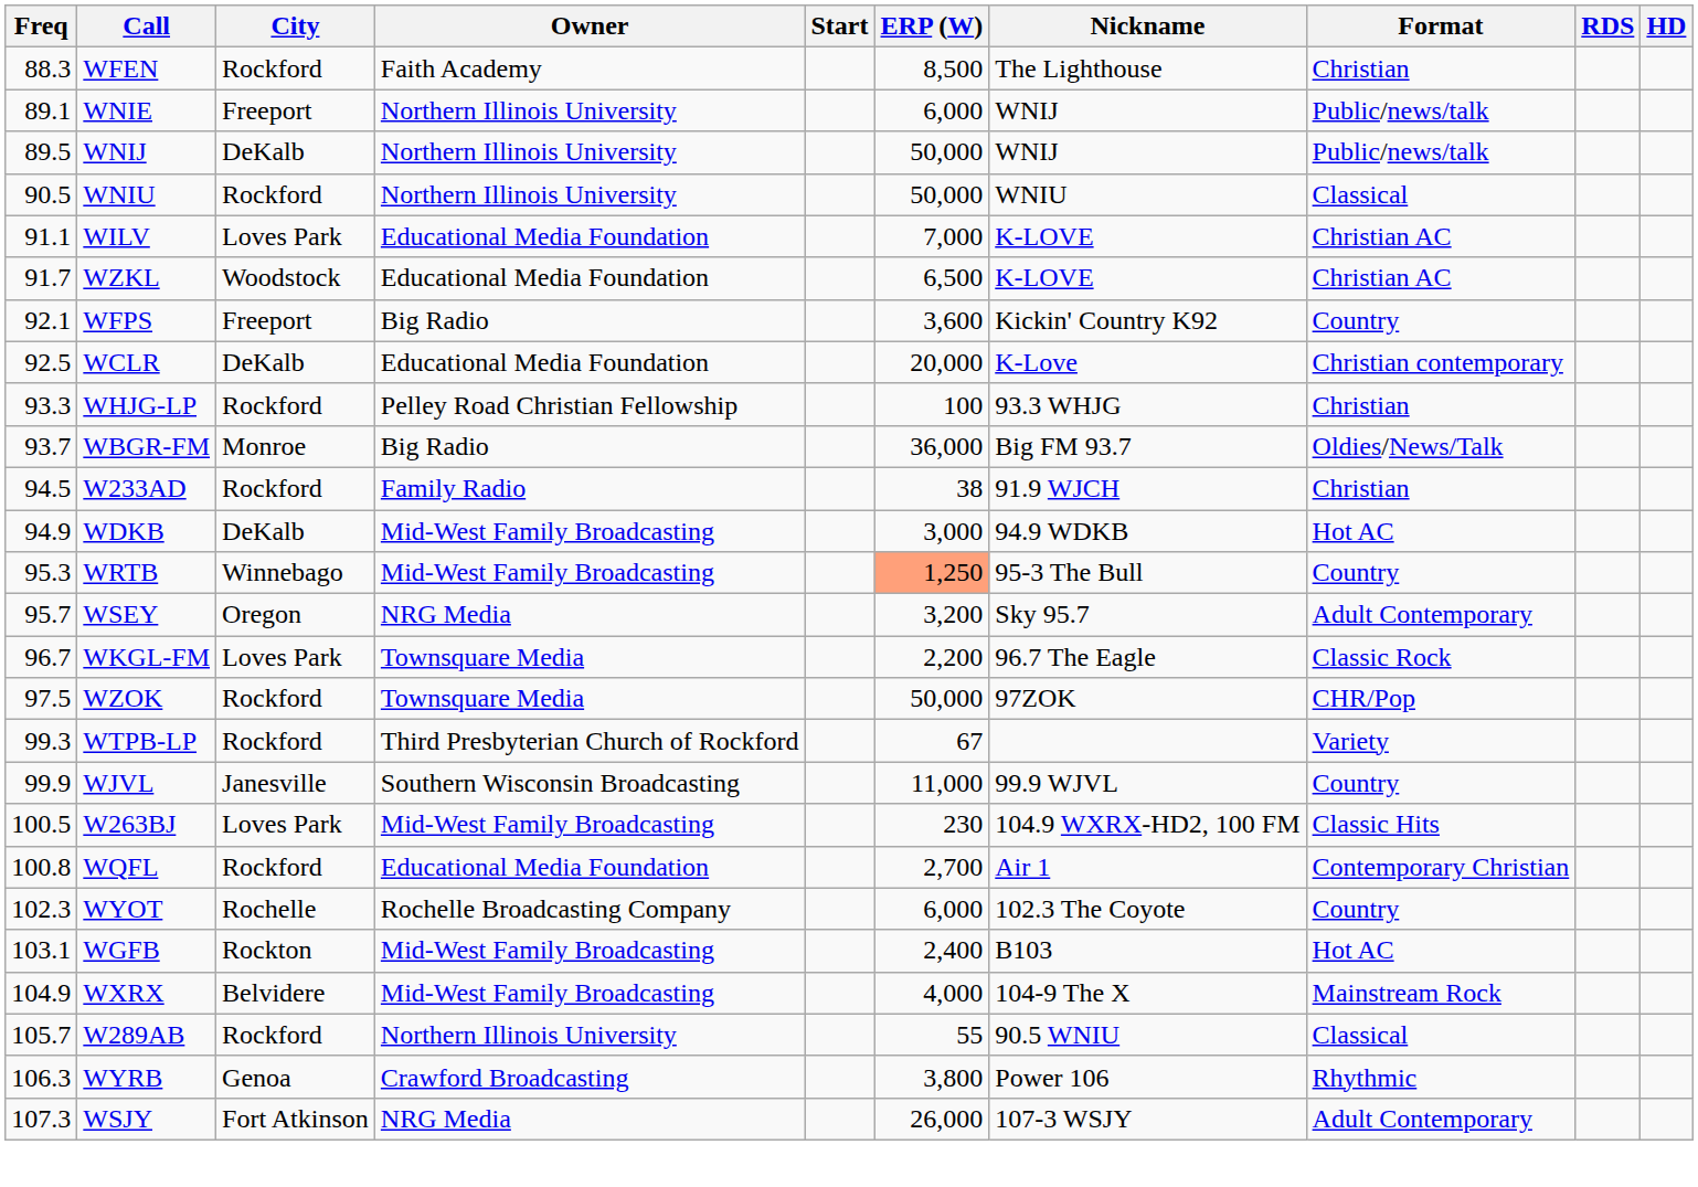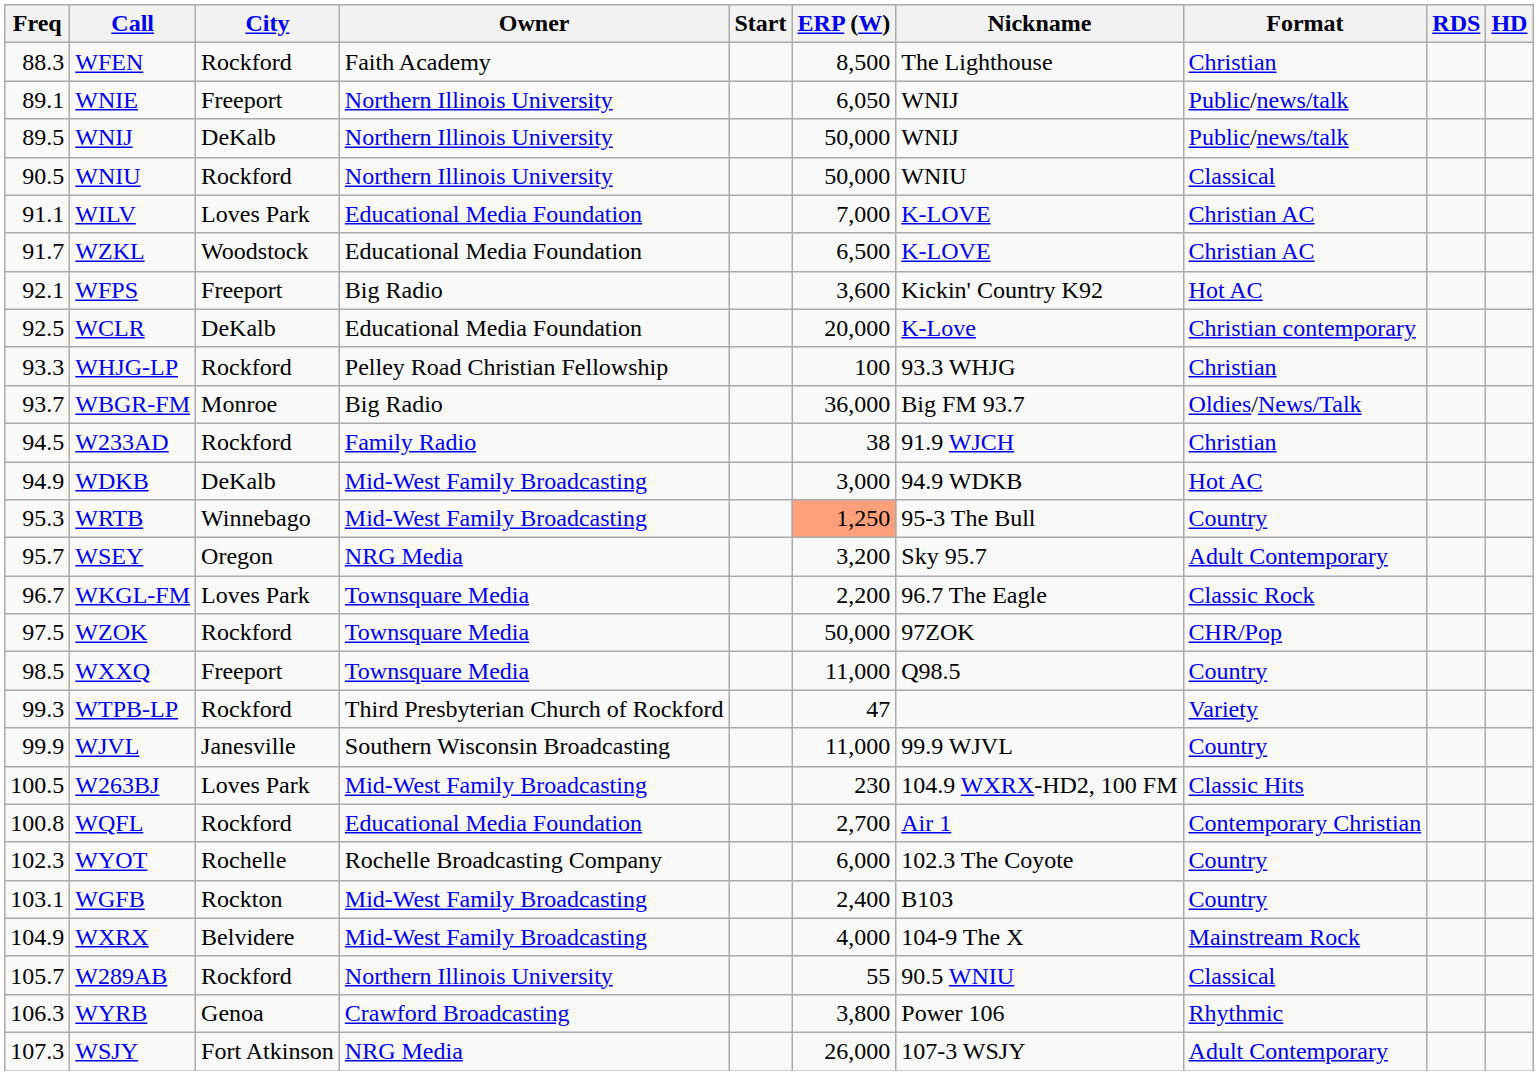WNIE | ERP (W): 6,000 -> 6,050
WFPS | Format: Country -> Hot AC
+ row: 98.5 | WXXQ | Freeport | Townsquare Media | 11,000 | Q98.5 | Country
WTPB-LP | ERP (W): 67 -> 47
WGFB | Format: Hot AC -> Country
